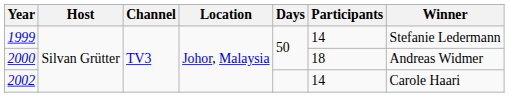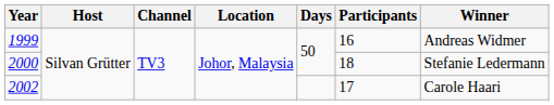1999 | Participants: 14 -> 16
1999 | Winner: Stefanie Ledermann -> Andreas Widmer
2000 | Winner: Andreas Widmer -> Stefanie Ledermann
2002 | Participants: 14 -> 17
